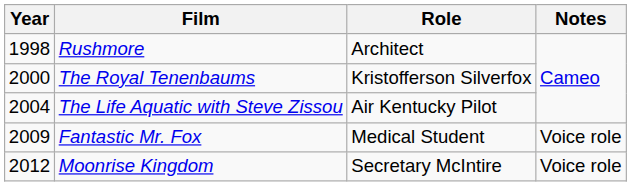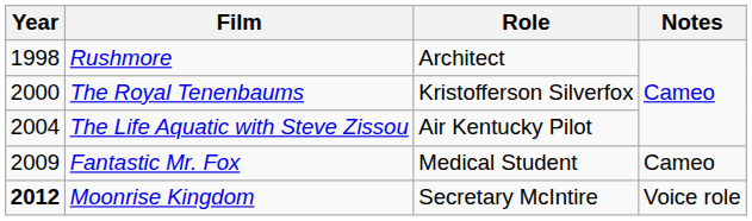Fantastic Mr. Fox | Notes: Voice role -> Cameo
Moonrise Kingdom | Year: normal -> bold
